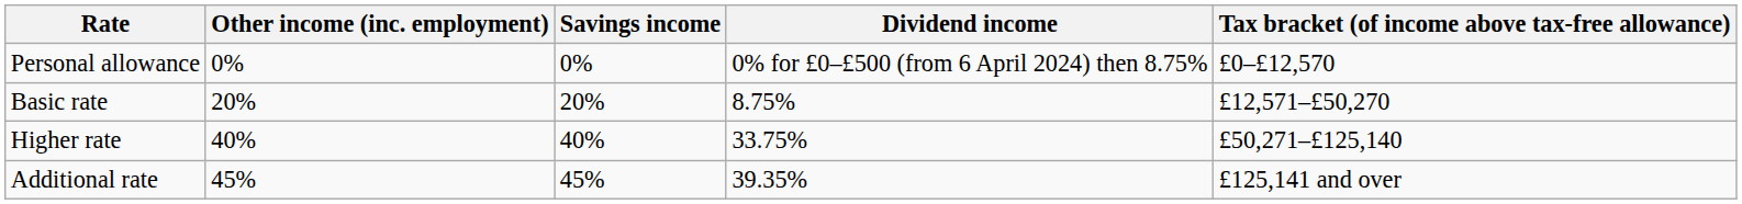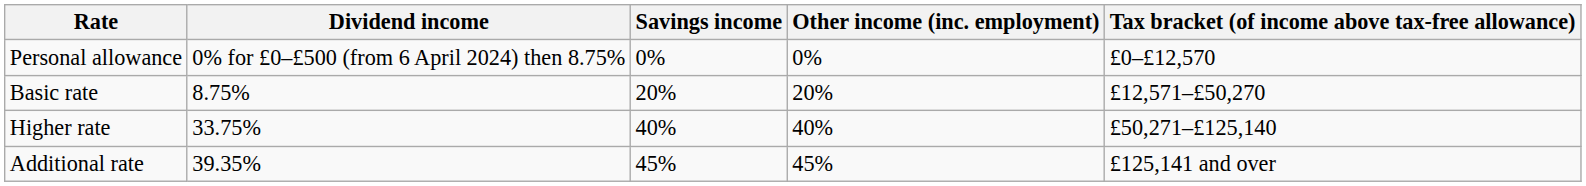columns swapped: Dividend income <-> Other income (inc. employment)
